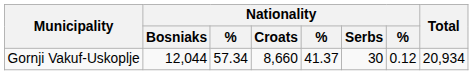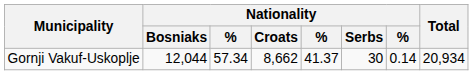Gornji Vakuf-Uskoplje | Nationality / Croats: 8,660 -> 8,662
Gornji Vakuf-Uskoplje | column 7: 0.12 -> 0.14
